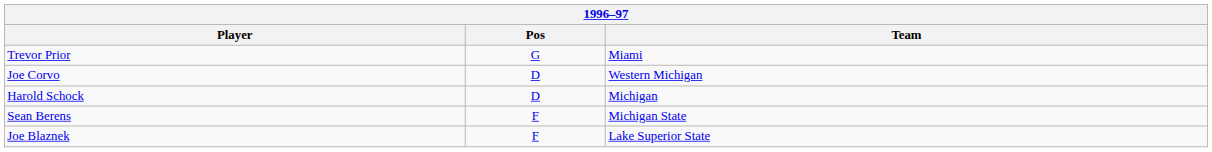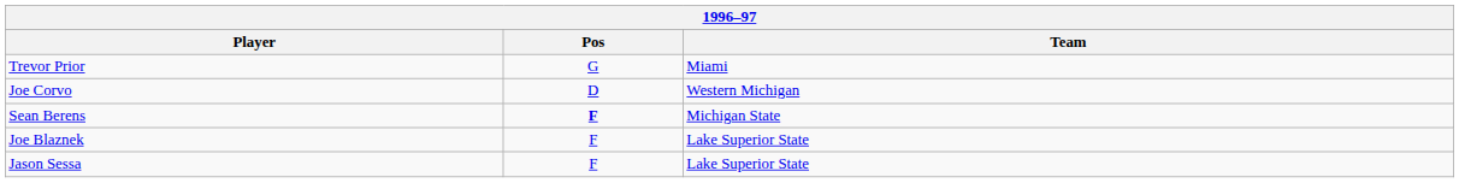- row: Harold Schock | D | Michigan
Sean Berens | Pos: normal -> bold
+ row: Jason Sessa | F | Lake Superior State
